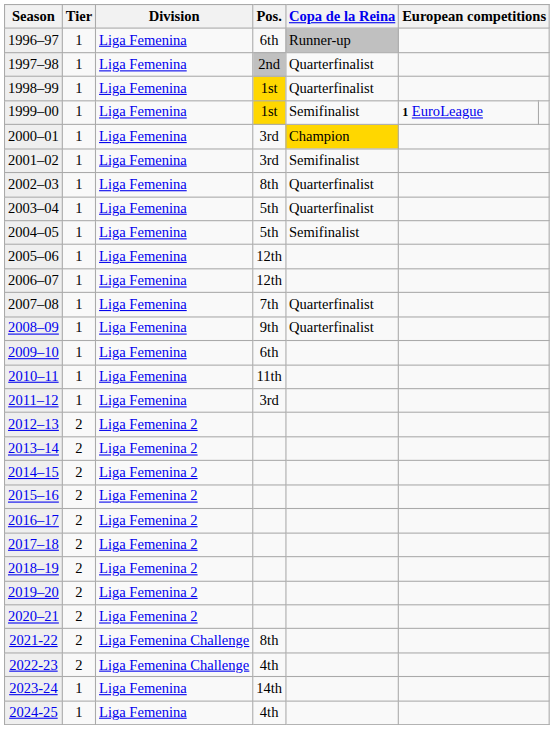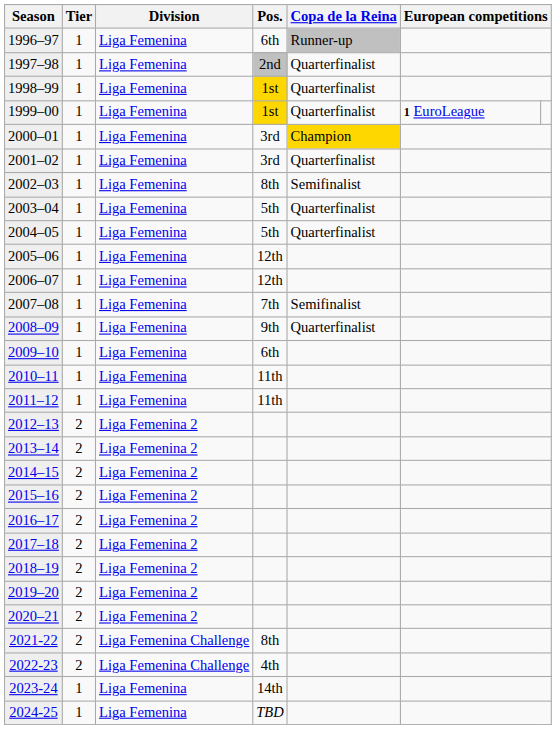1999–00 | Copa de la Reina: Semifinalist -> Quarterfinalist
2001–02 | Copa de la Reina: Semifinalist -> Quarterfinalist
2002–03 | Copa de la Reina: Quarterfinalist -> Semifinalist
2004–05 | Copa de la Reina: Semifinalist -> Quarterfinalist
2007–08 | Copa de la Reina: Quarterfinalist -> Semifinalist
2011–12 | Pos.: 3rd -> 11th
2024-25 | Pos.: 4th -> TBD
